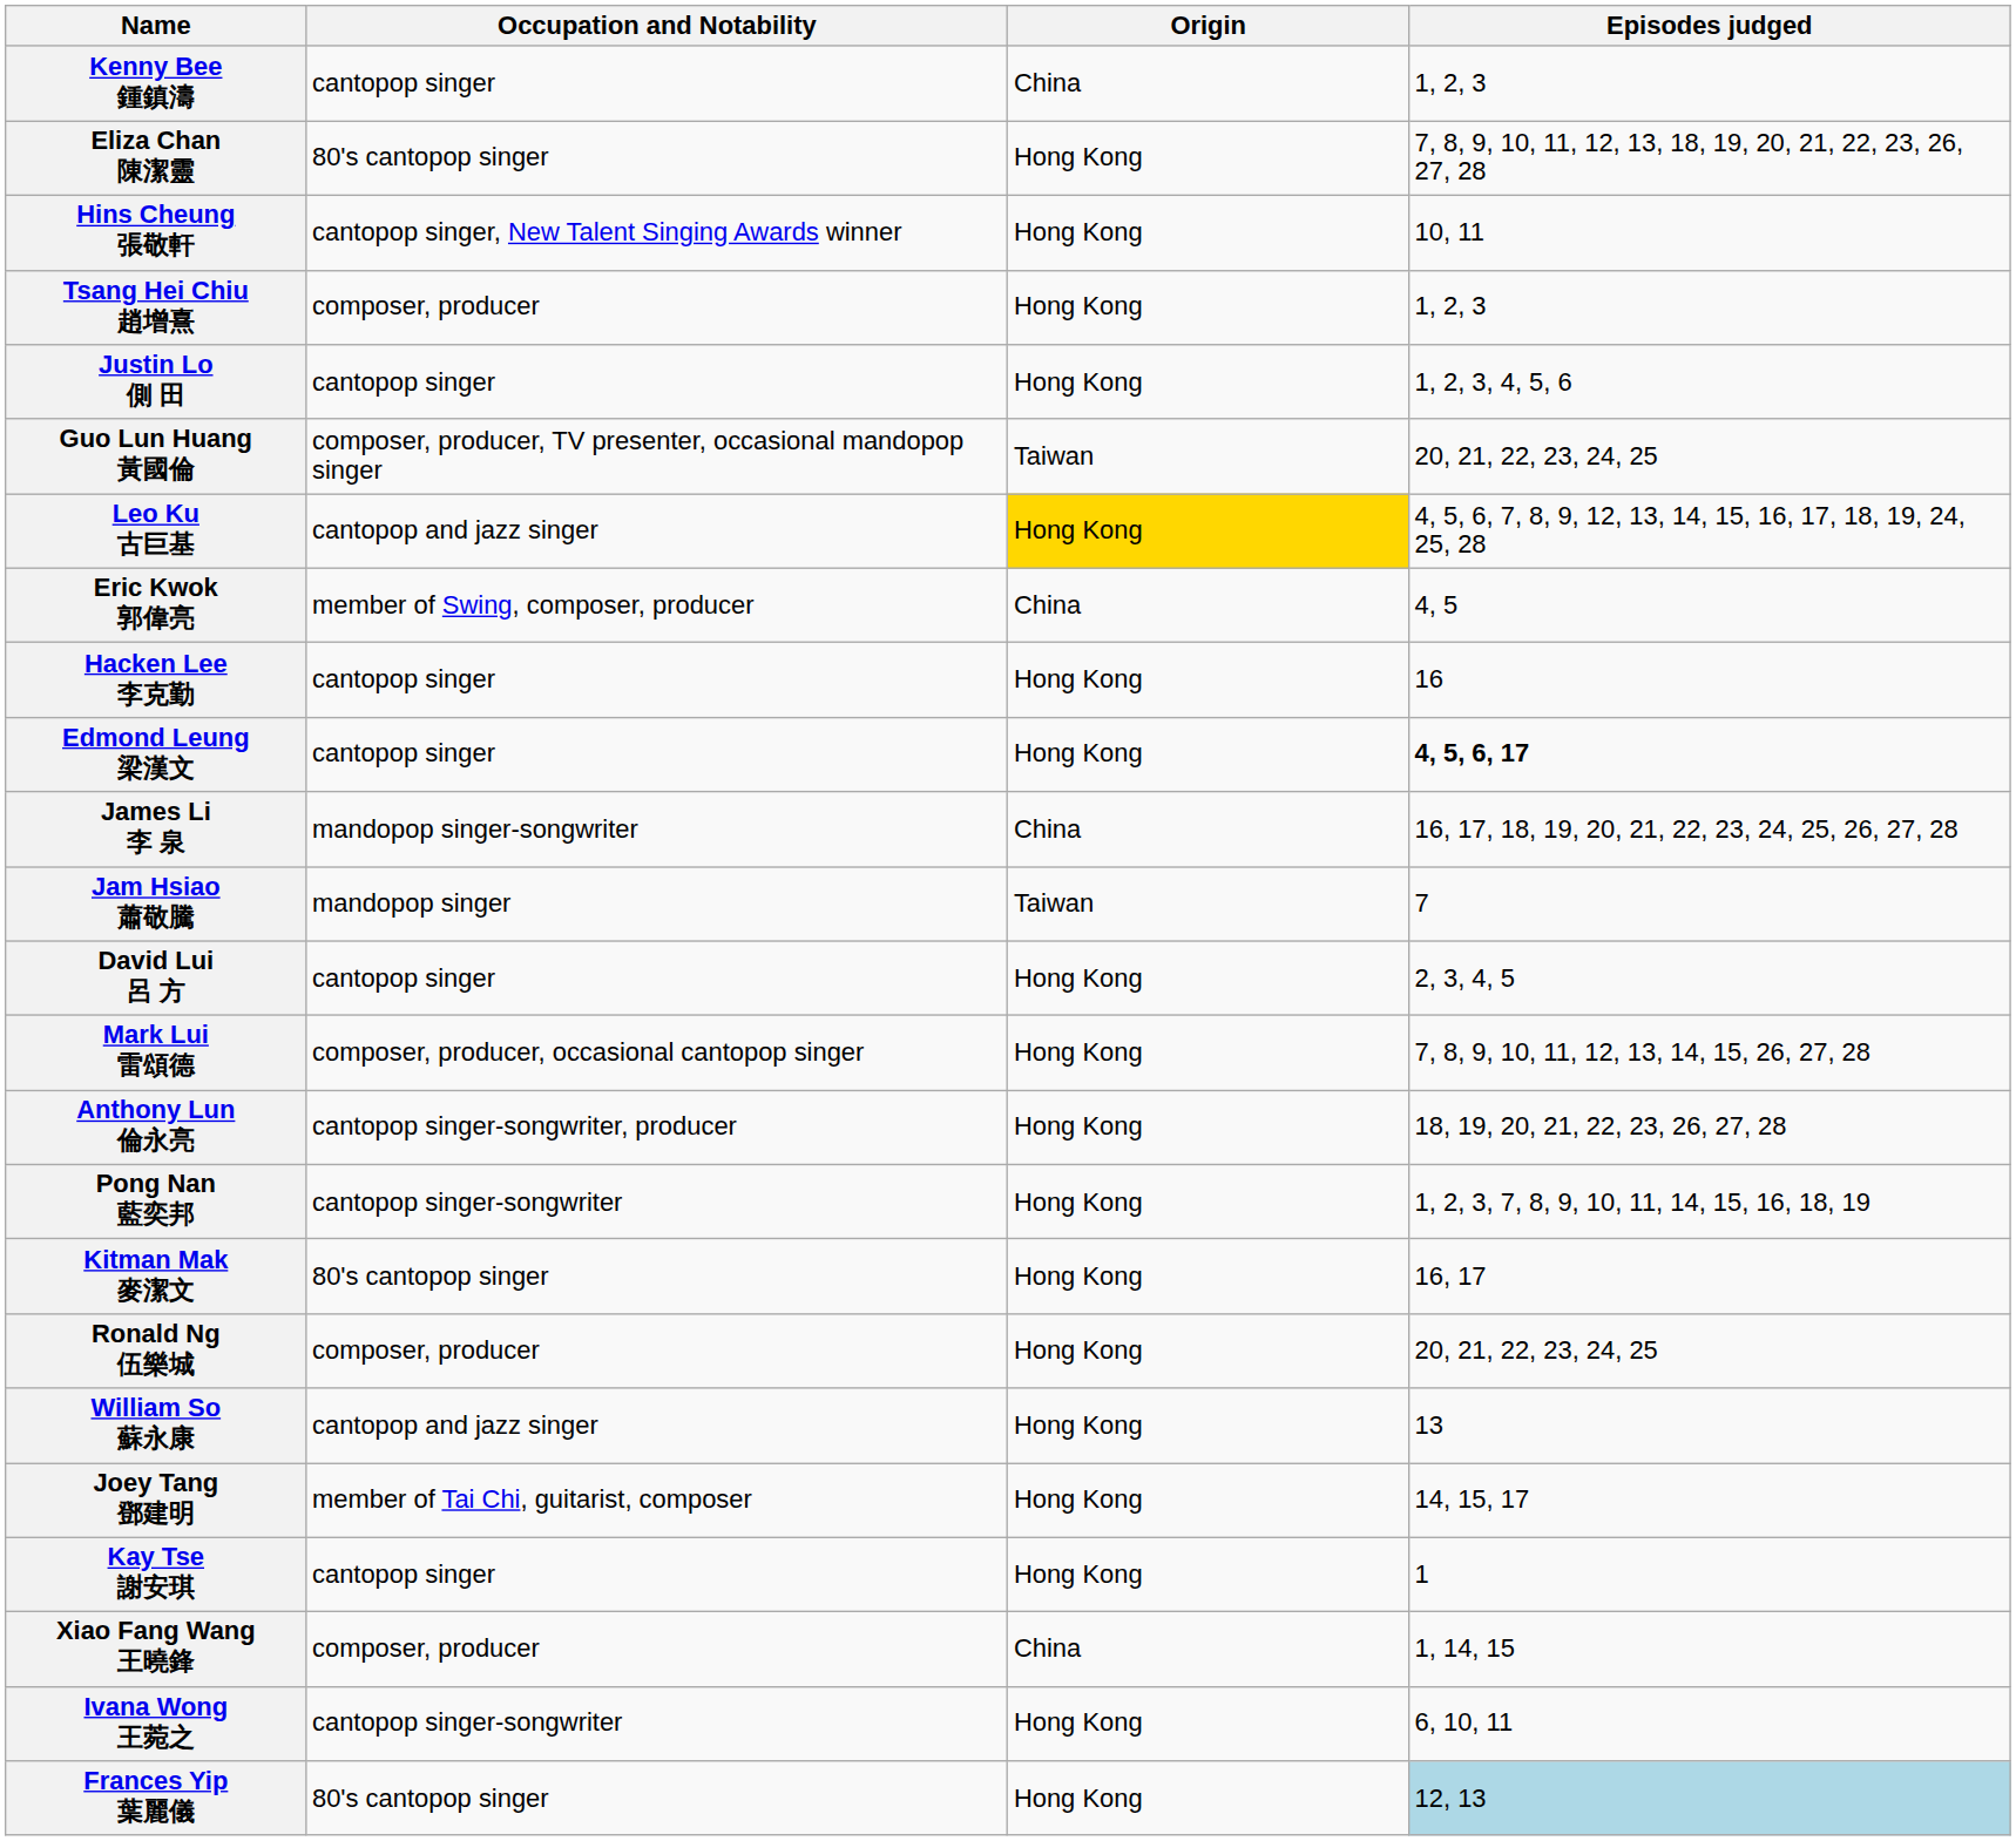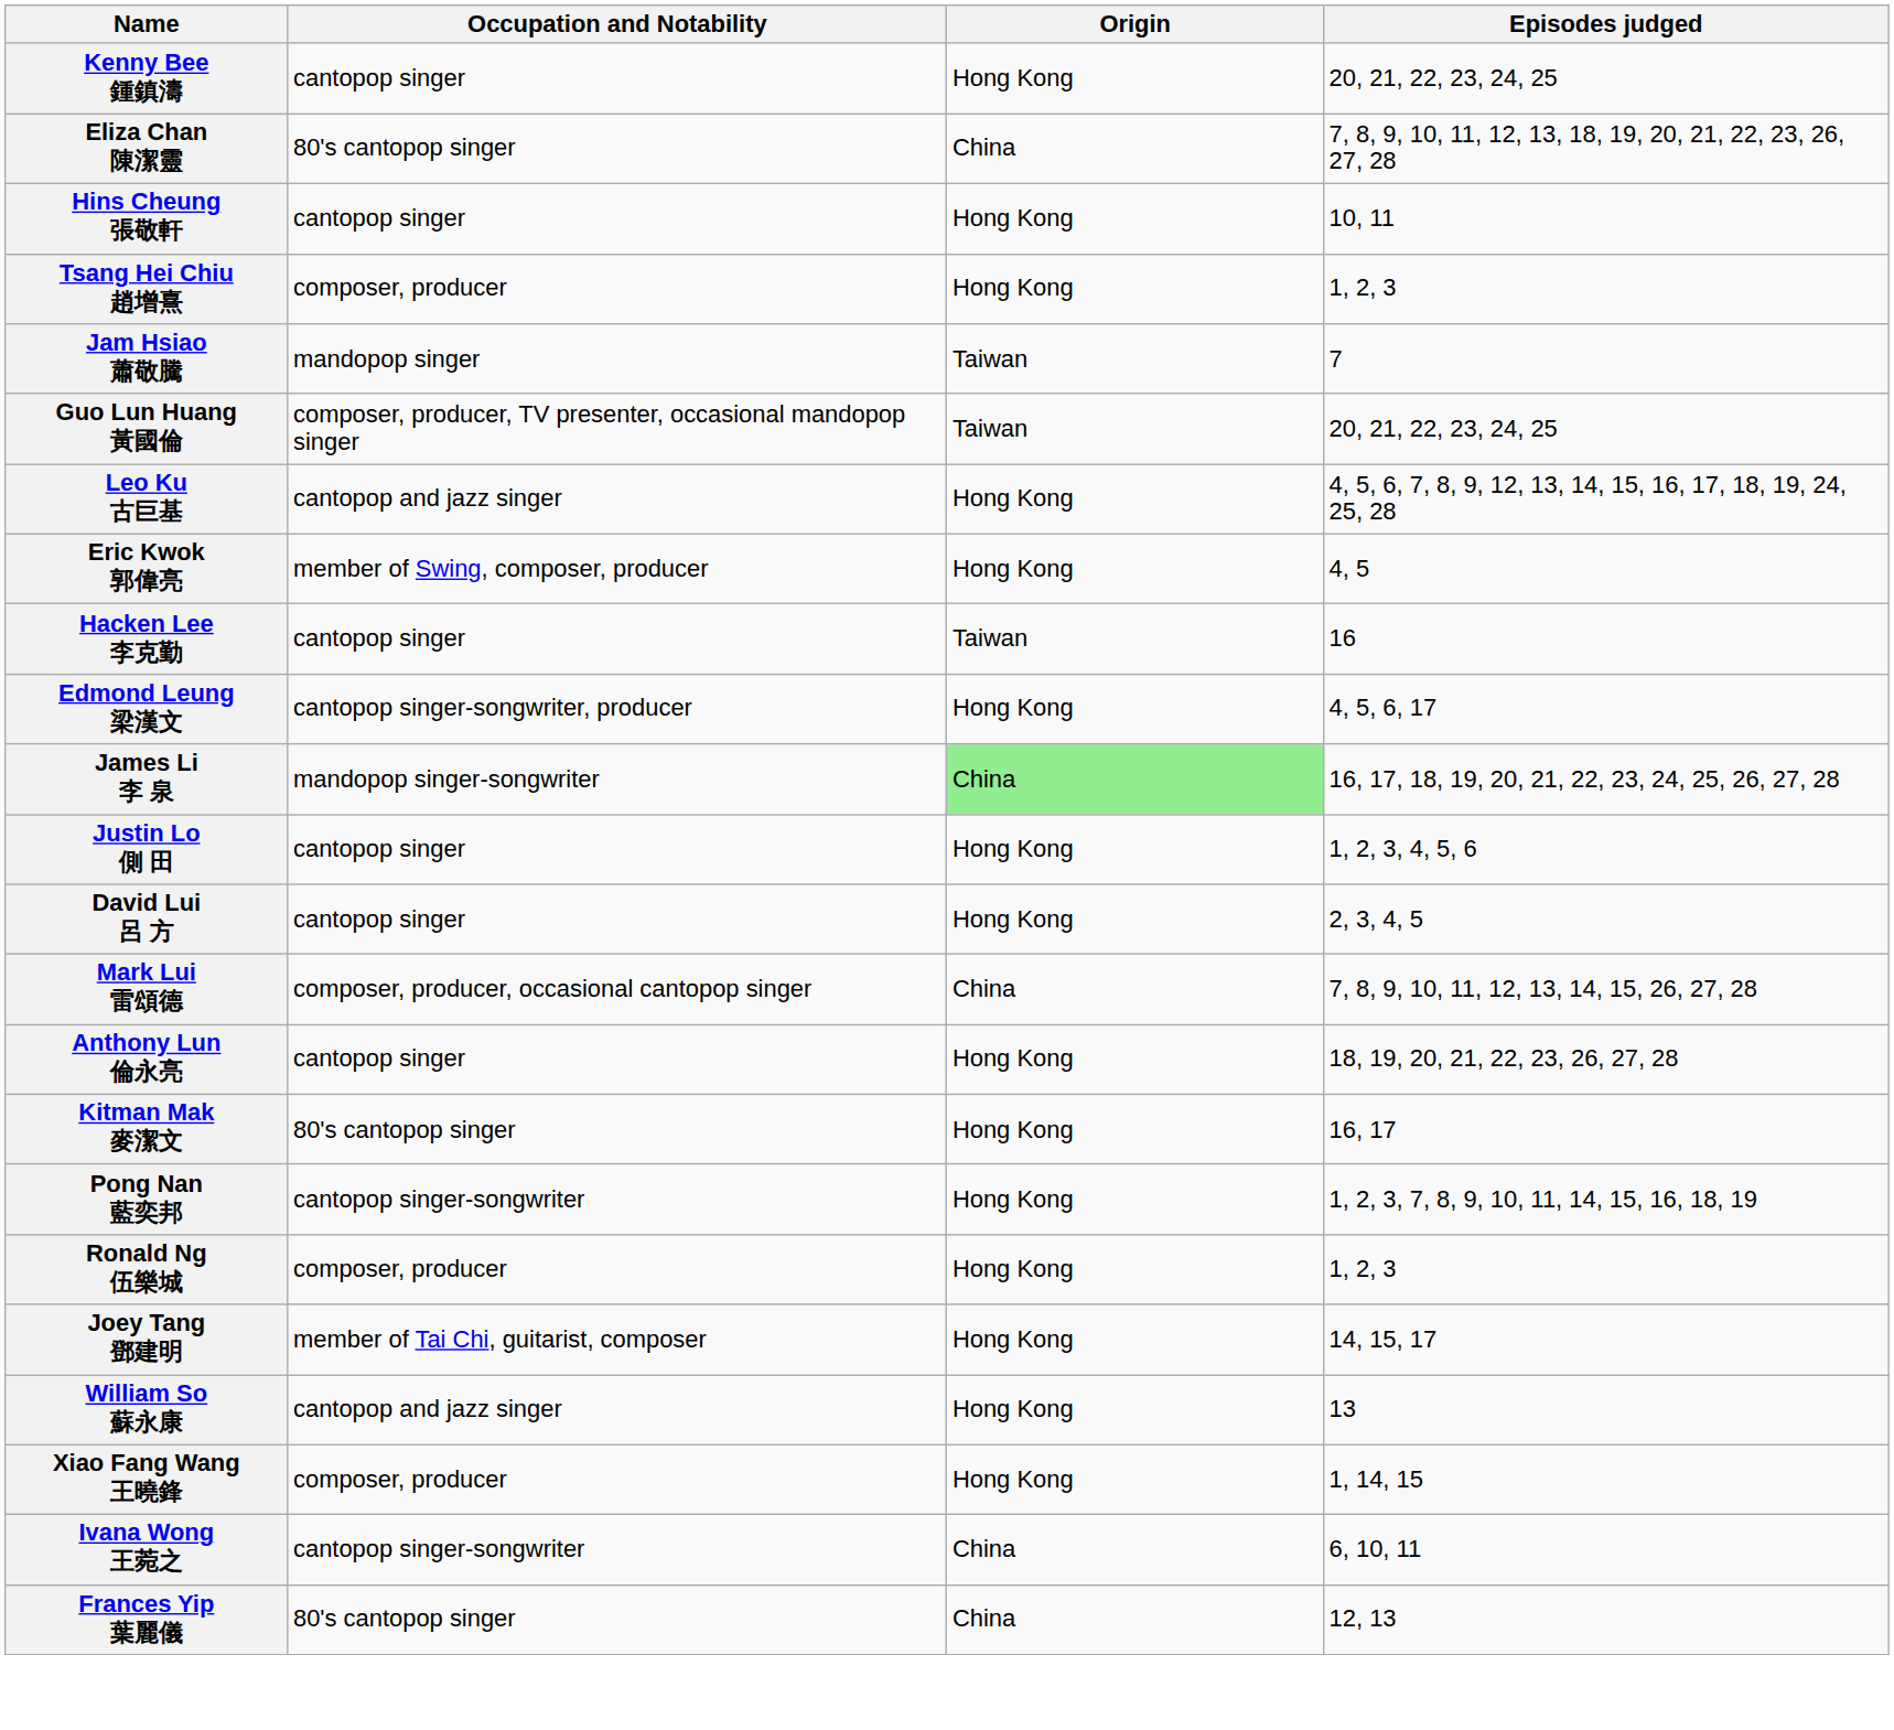Kenny Bee 鍾鎮濤 | Origin: China -> Hong Kong
Kenny Bee 鍾鎮濤 | Episodes judged: 1, 2, 3 -> 20, 21, 22, 23, 24, 25
Eliza Chan 陳潔靈 | Origin: Hong Kong -> China
Hins Cheung 張敬軒 | Occupation and Notability: cantopop singer, New Talent Singing Awards winner -> cantopop singer
rows swapped: Jam Hsiao 蕭敬騰 <-> Justin Lo 側 田
Leo Ku 古巨基 | Origin: gold background -> no background
Eric Kwok 郭偉亮 | Origin: China -> Hong Kong
Hacken Lee 李克勤 | Origin: Hong Kong -> Taiwan
Edmond Leung 梁漢文 | Occupation and Notability: cantopop singer -> cantopop singer-songwriter, producer
Edmond Leung 梁漢文 | Episodes judged: bold -> normal
James Li 李 泉 | Origin: no background -> lightgreen background
Mark Lui 雷頌德 | Origin: Hong Kong -> China
Anthony Lun 倫永亮 | Occupation and Notability: cantopop singer-songwriter, producer -> cantopop singer
rows swapped: Kitman Mak 麥潔文 <-> Pong Nan 藍奕邦
Ronald Ng 伍樂城 | Episodes judged: 20, 21, 22, 23, 24, 25 -> 1, 2, 3
rows swapped: William So 蘇永康 <-> Joey Tang 鄧建明
- row: Kay Tse 謝安琪 | cantopop singer | Hong Kong | 1
Xiao Fang Wang 王曉鋒 | Origin: China -> Hong Kong
Ivana Wong 王菀之 | Origin: Hong Kong -> China
Frances Yip 葉麗儀 | Origin: Hong Kong -> China
Frances Yip 葉麗儀 | Episodes judged: lightblue background -> no background
